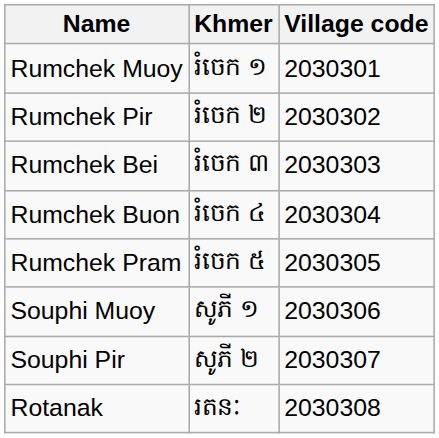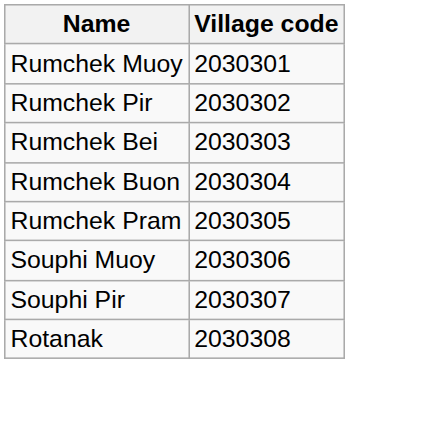- column: Khmer | រំចេក ១ | រំចេក ២ | រំចេក ៣ | រំចេក ៤ | រំចេក ៥ | សូភី ១ | សូភី ២ | រតនៈ
